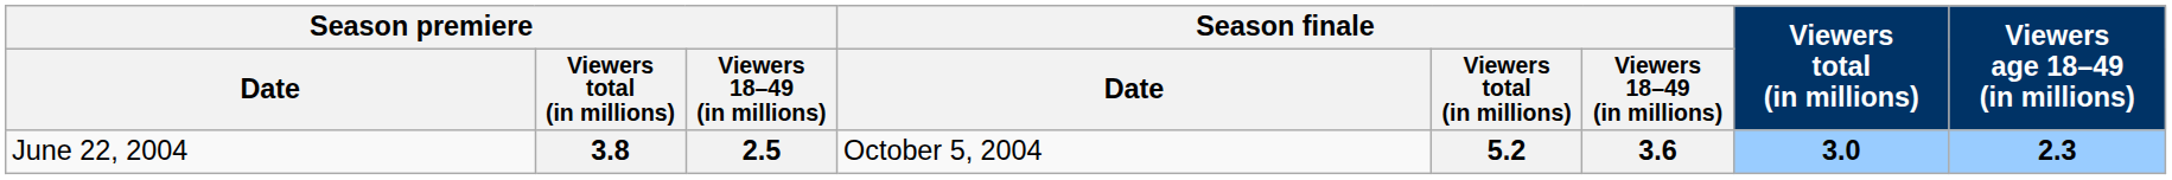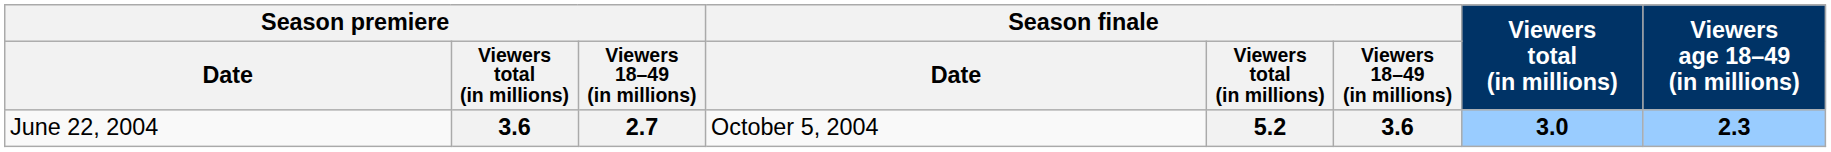June 22, 2004 | Season premiere / Viewers total (in millions): 3.8 -> 3.6
June 22, 2004 | Season premiere / Viewers 18–49 (in millions): 2.5 -> 2.7
